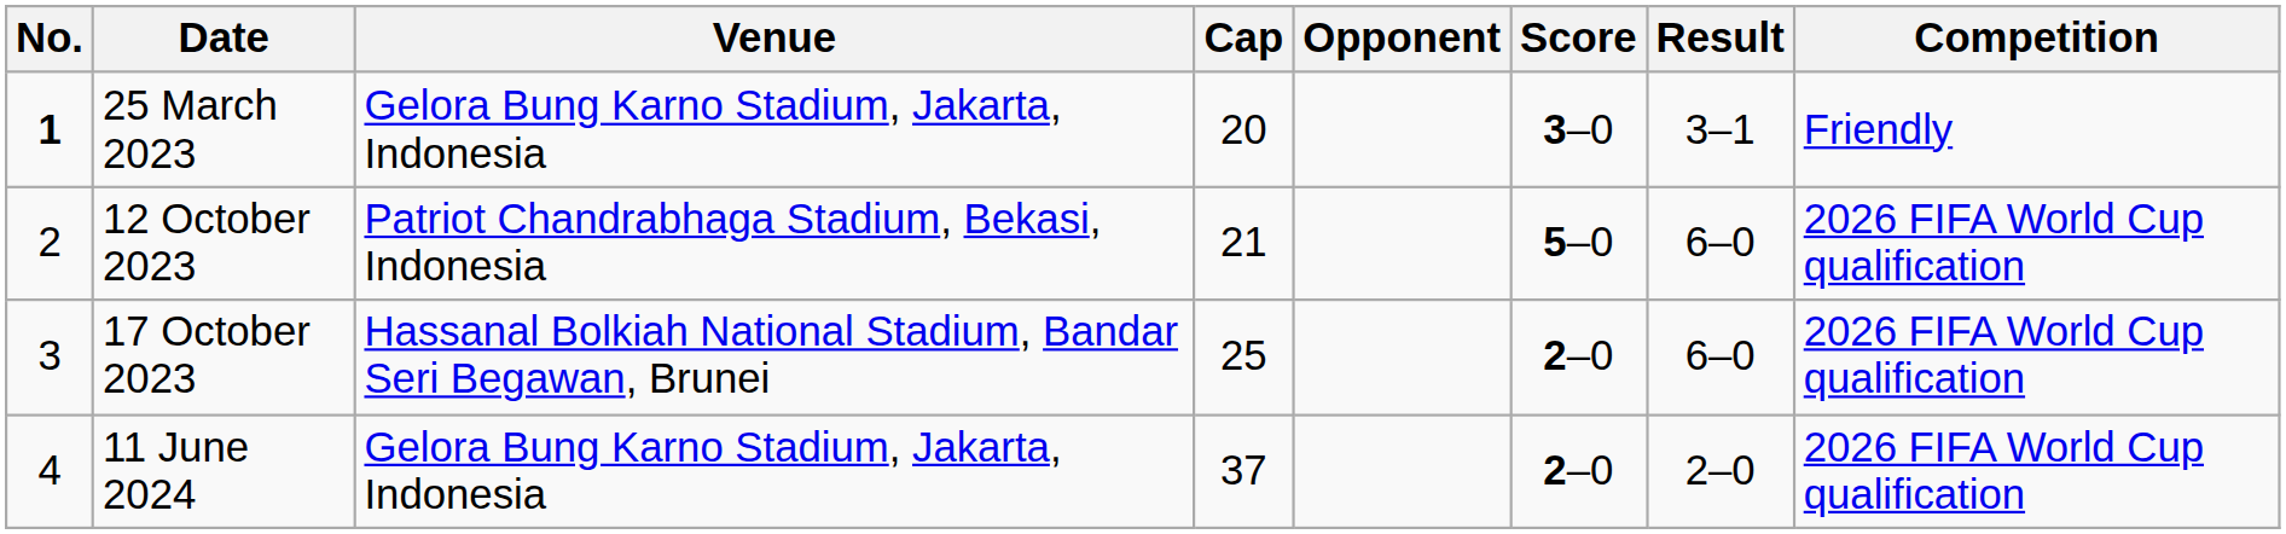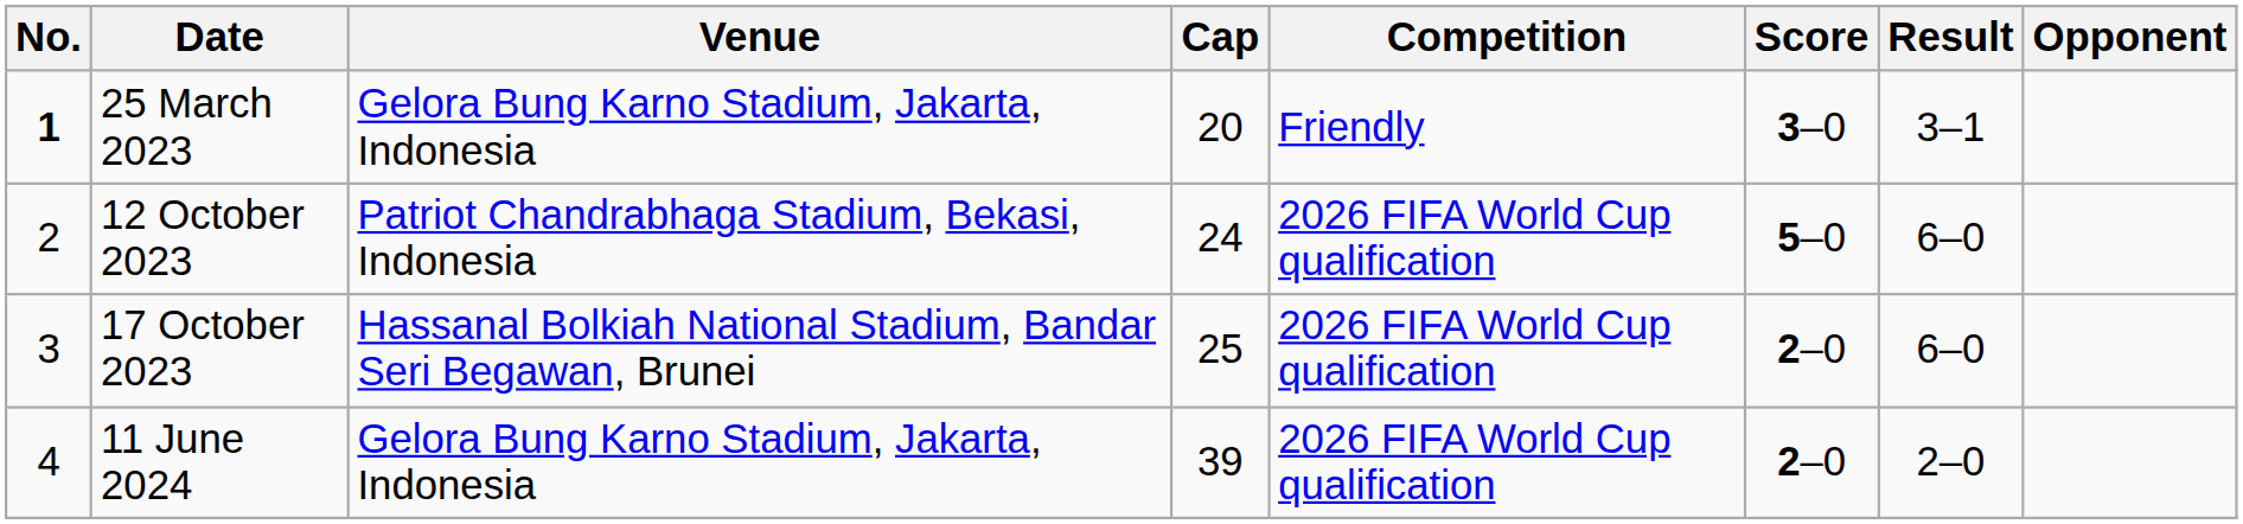columns swapped: Opponent <-> Competition
12 October 2023 | Cap: 21 -> 24
11 June 2024 | Cap: 37 -> 39
